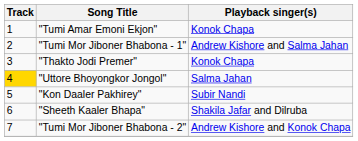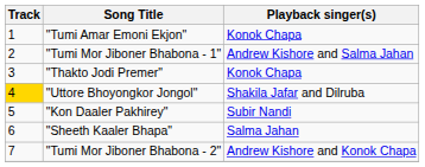"Uttore Bhoyongkor Jongol" | Playback singer(s): Salma Jahan -> Shakila Jafar and Dilruba
"Sheeth Kaaler Bhapa" | Playback singer(s): Shakila Jafar and Dilruba -> Salma Jahan
